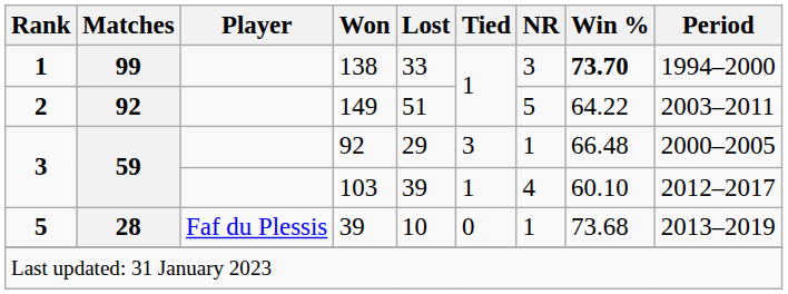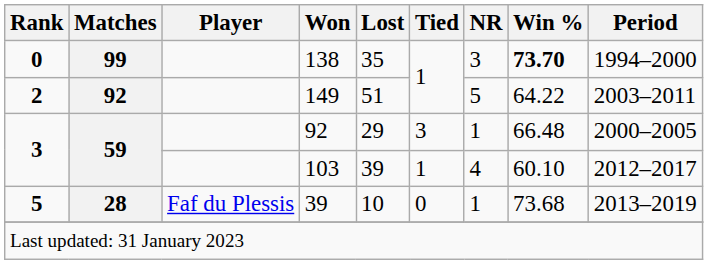138 | Rank: 1 -> 0
138 | Lost: 33 -> 35
